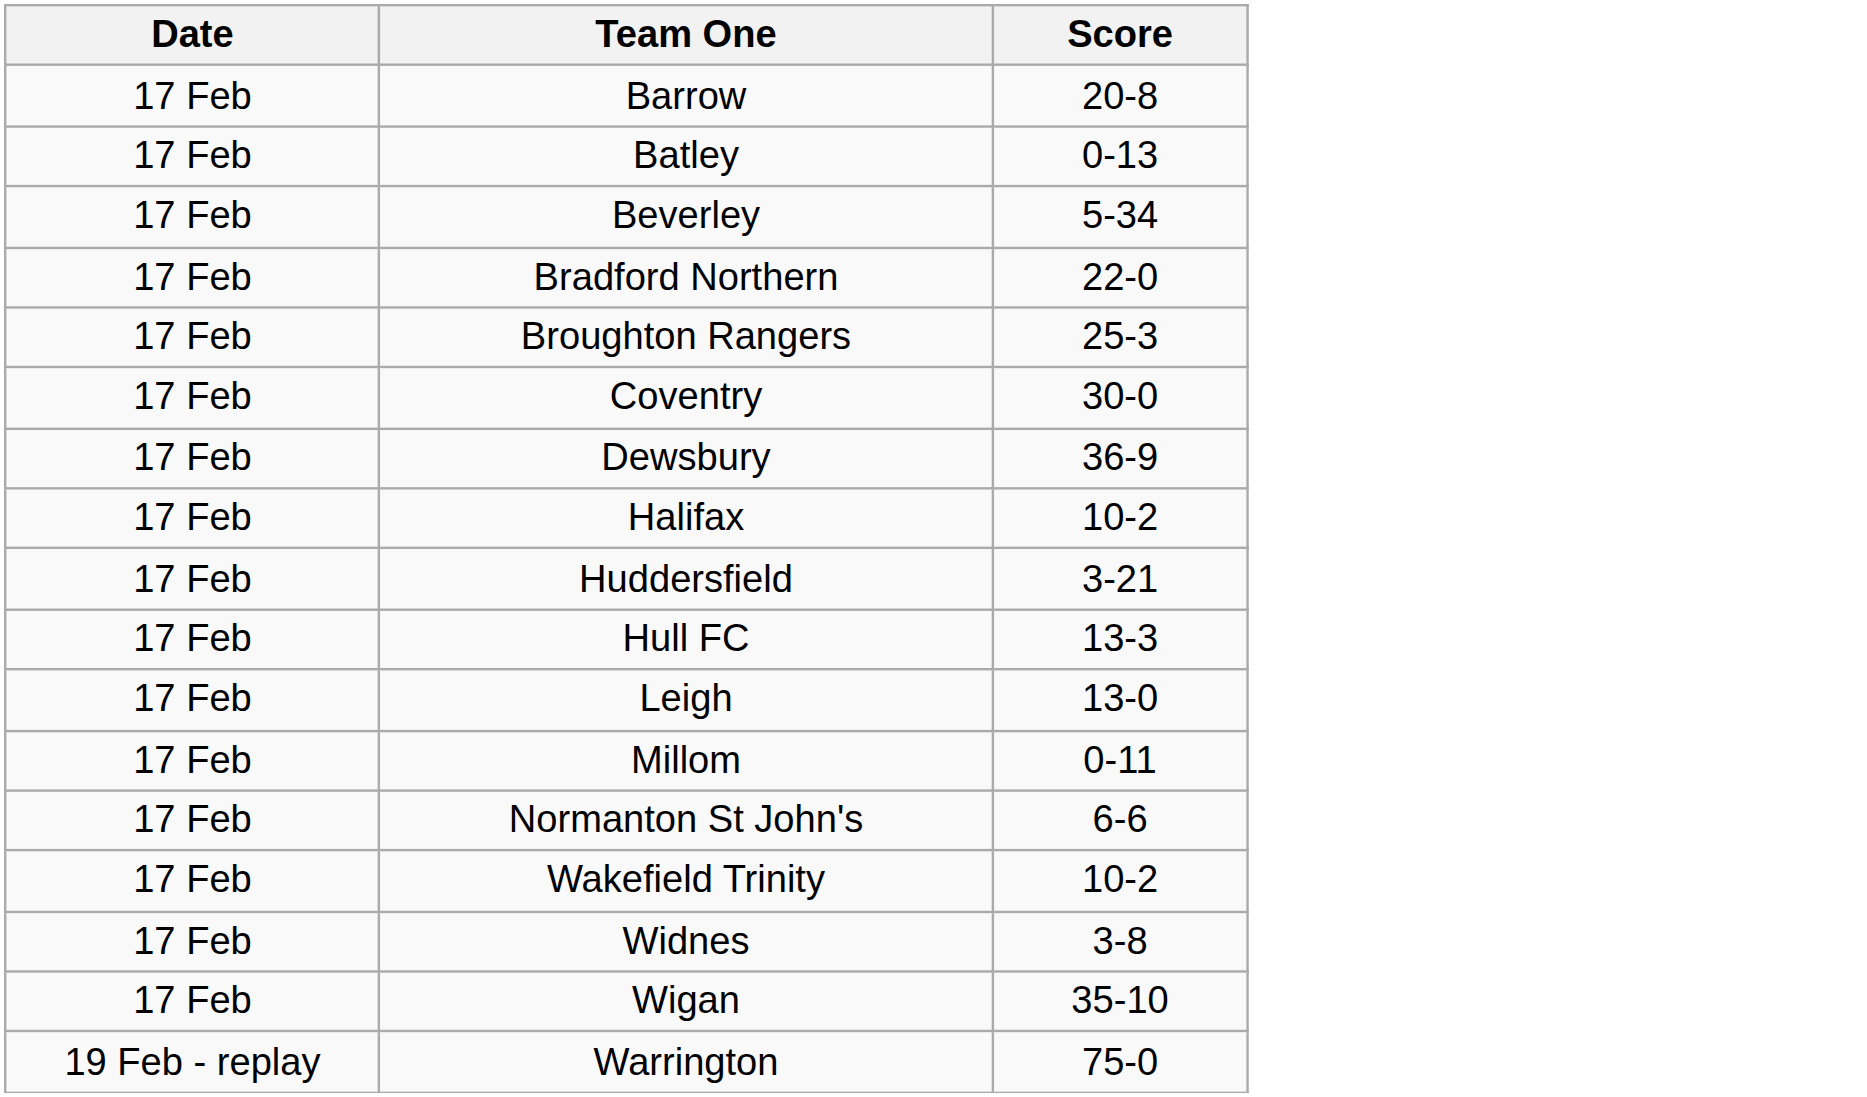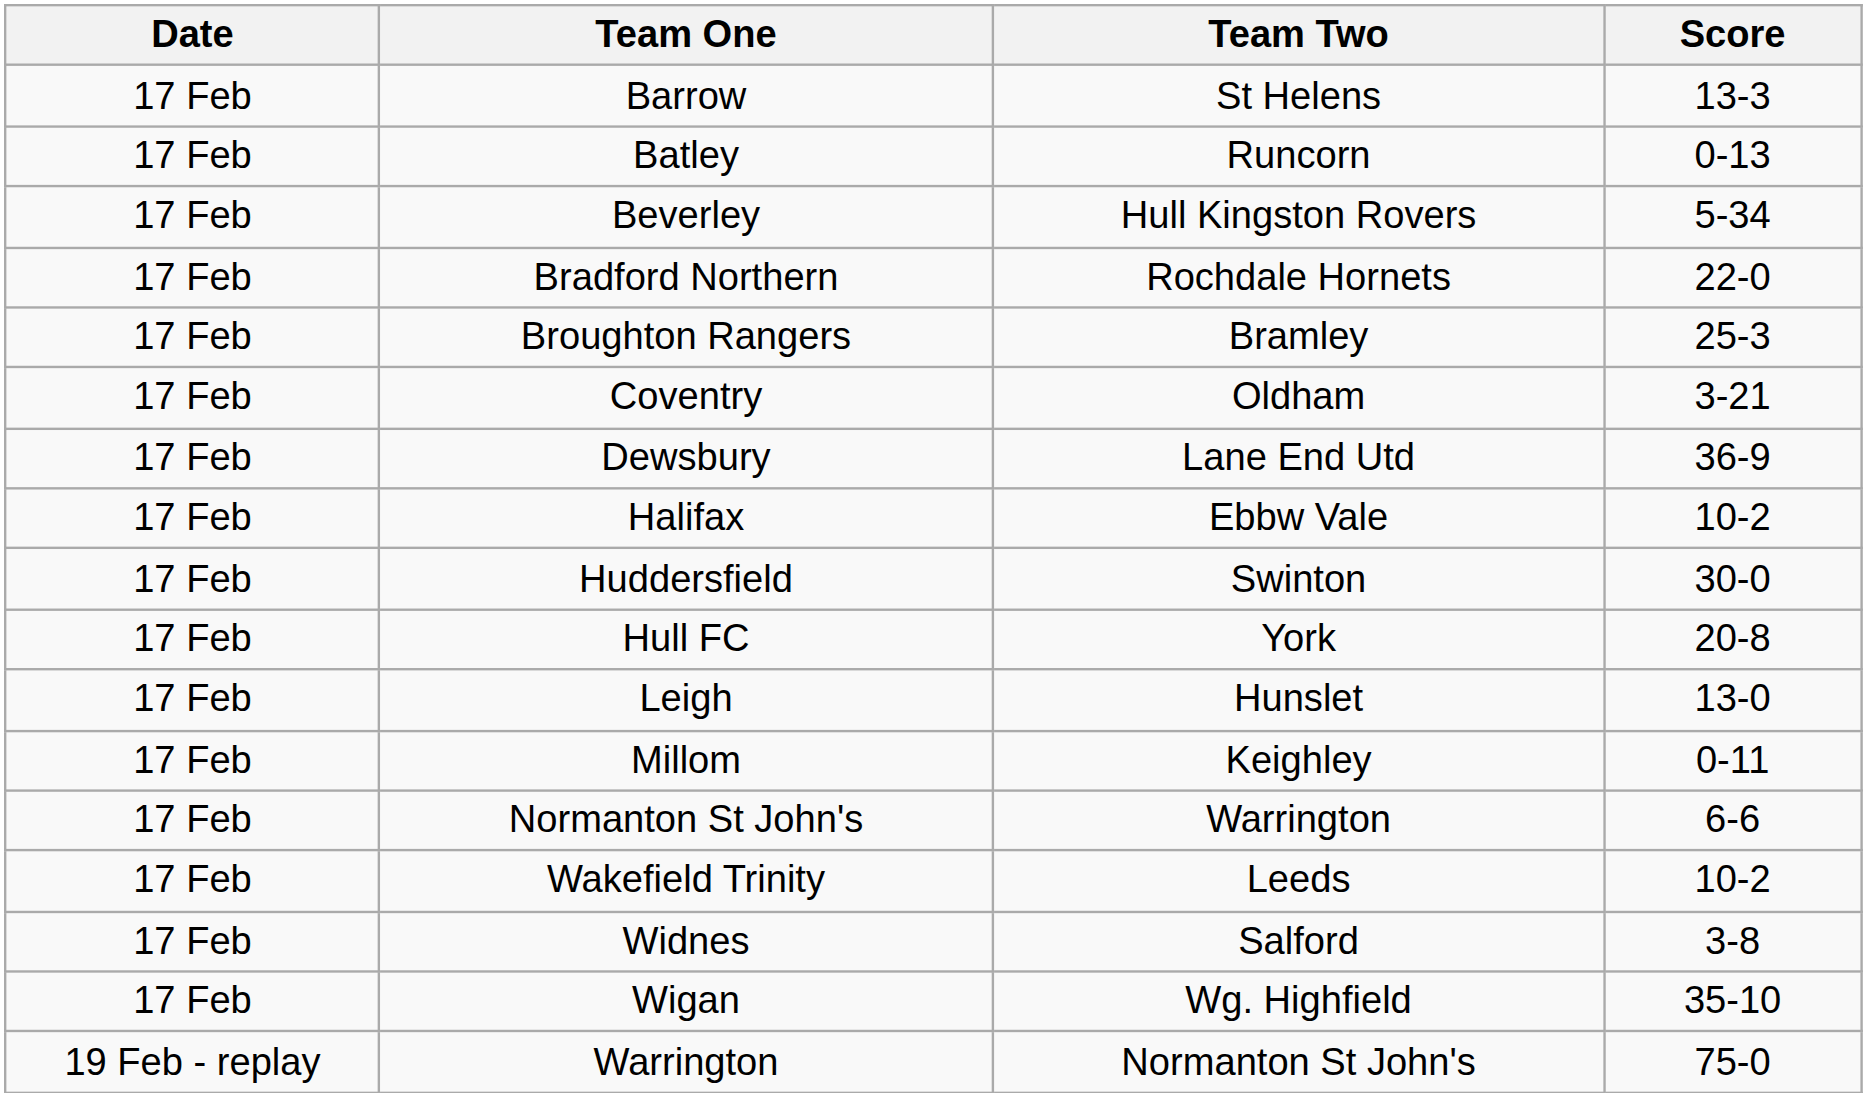+ column: Team Two | St Helens | Runcorn | Hull Kingston Rovers | Rochdale Hornets | Bramley | Oldham | Lane End Utd | Ebbw Vale | Swinton | York | Hunslet | Keighley | Warrington | Leeds | Salford | Wg. Highfield | Normanton St John's
Barrow | Score: 20-8 -> 13-3
Coventry | Score: 30-0 -> 3-21
Huddersfield | Score: 3-21 -> 30-0
Hull FC | Score: 13-3 -> 20-8
